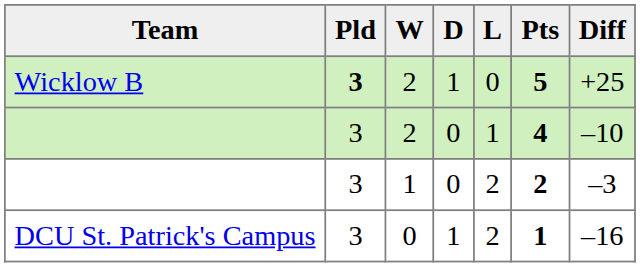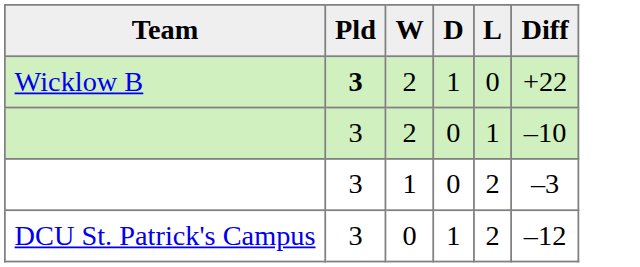- column: Pts | 5 | 4 | 2 | 1
Wicklow B | Diff: +25 -> +22
DCU St. Patrick's Campus | Diff: –16 -> –12
